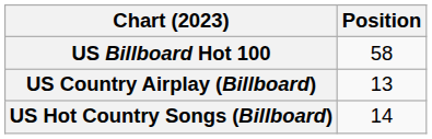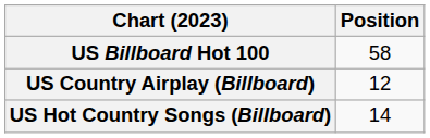US Country Airplay (Billboard) | Position: 13 -> 12
